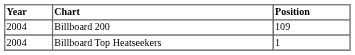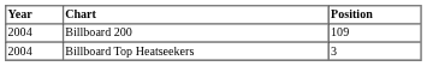Billboard Top Heatseekers | Position: 1 -> 3
